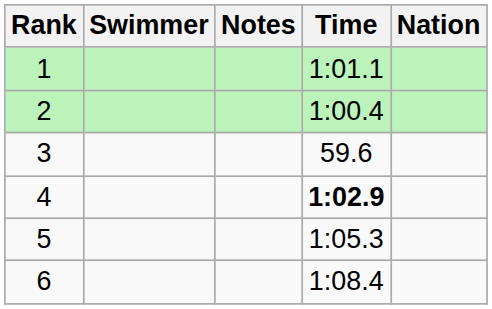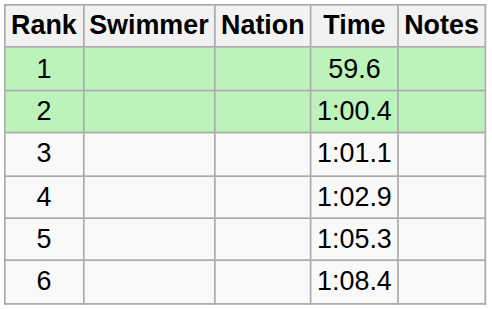columns swapped: Nation <-> Notes
1 | Time: 1:01.1 -> 59.6
3 | Time: 59.6 -> 1:01.1
4 | Time: bold -> normal
